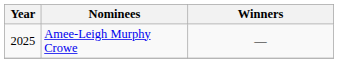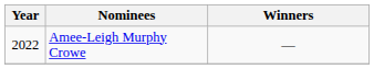Amee-Leigh Murphy Crowe | Year: 2025 -> 2022
